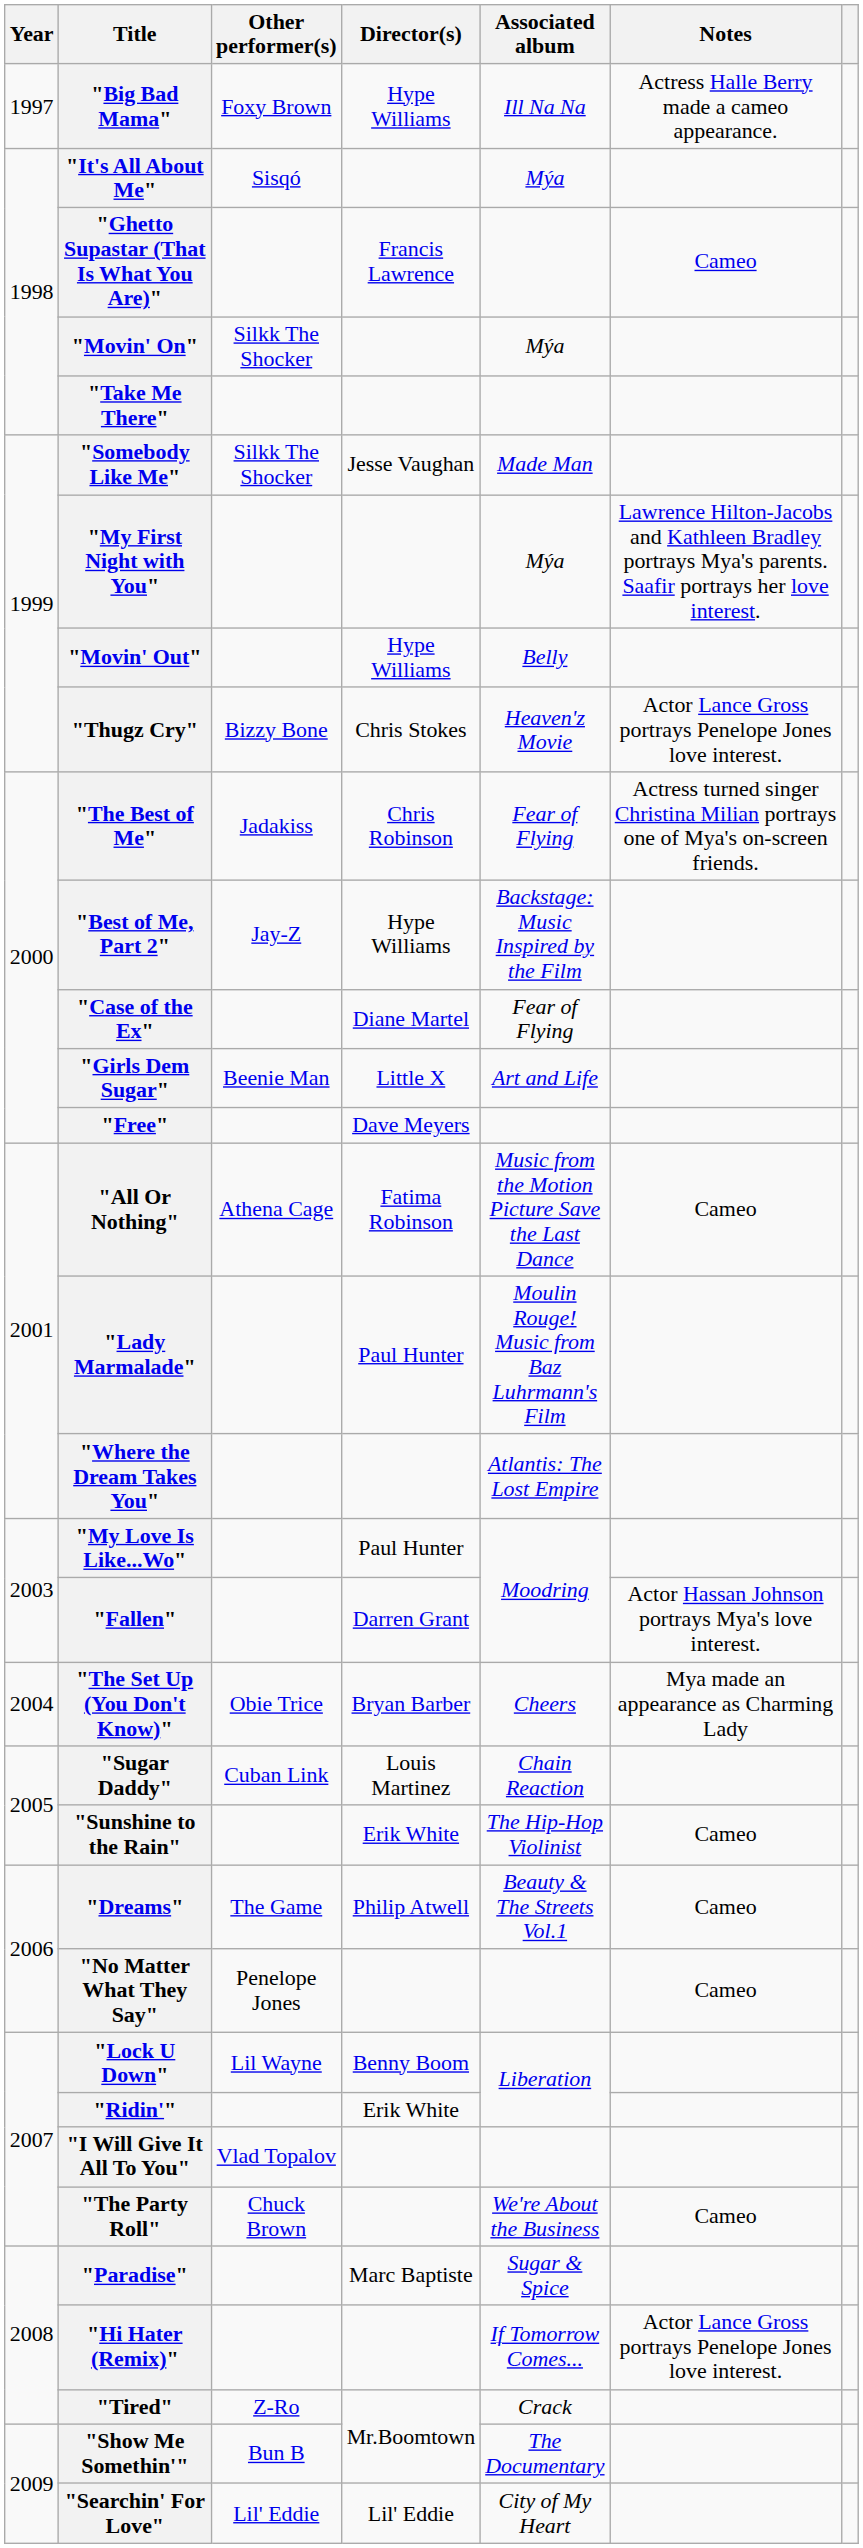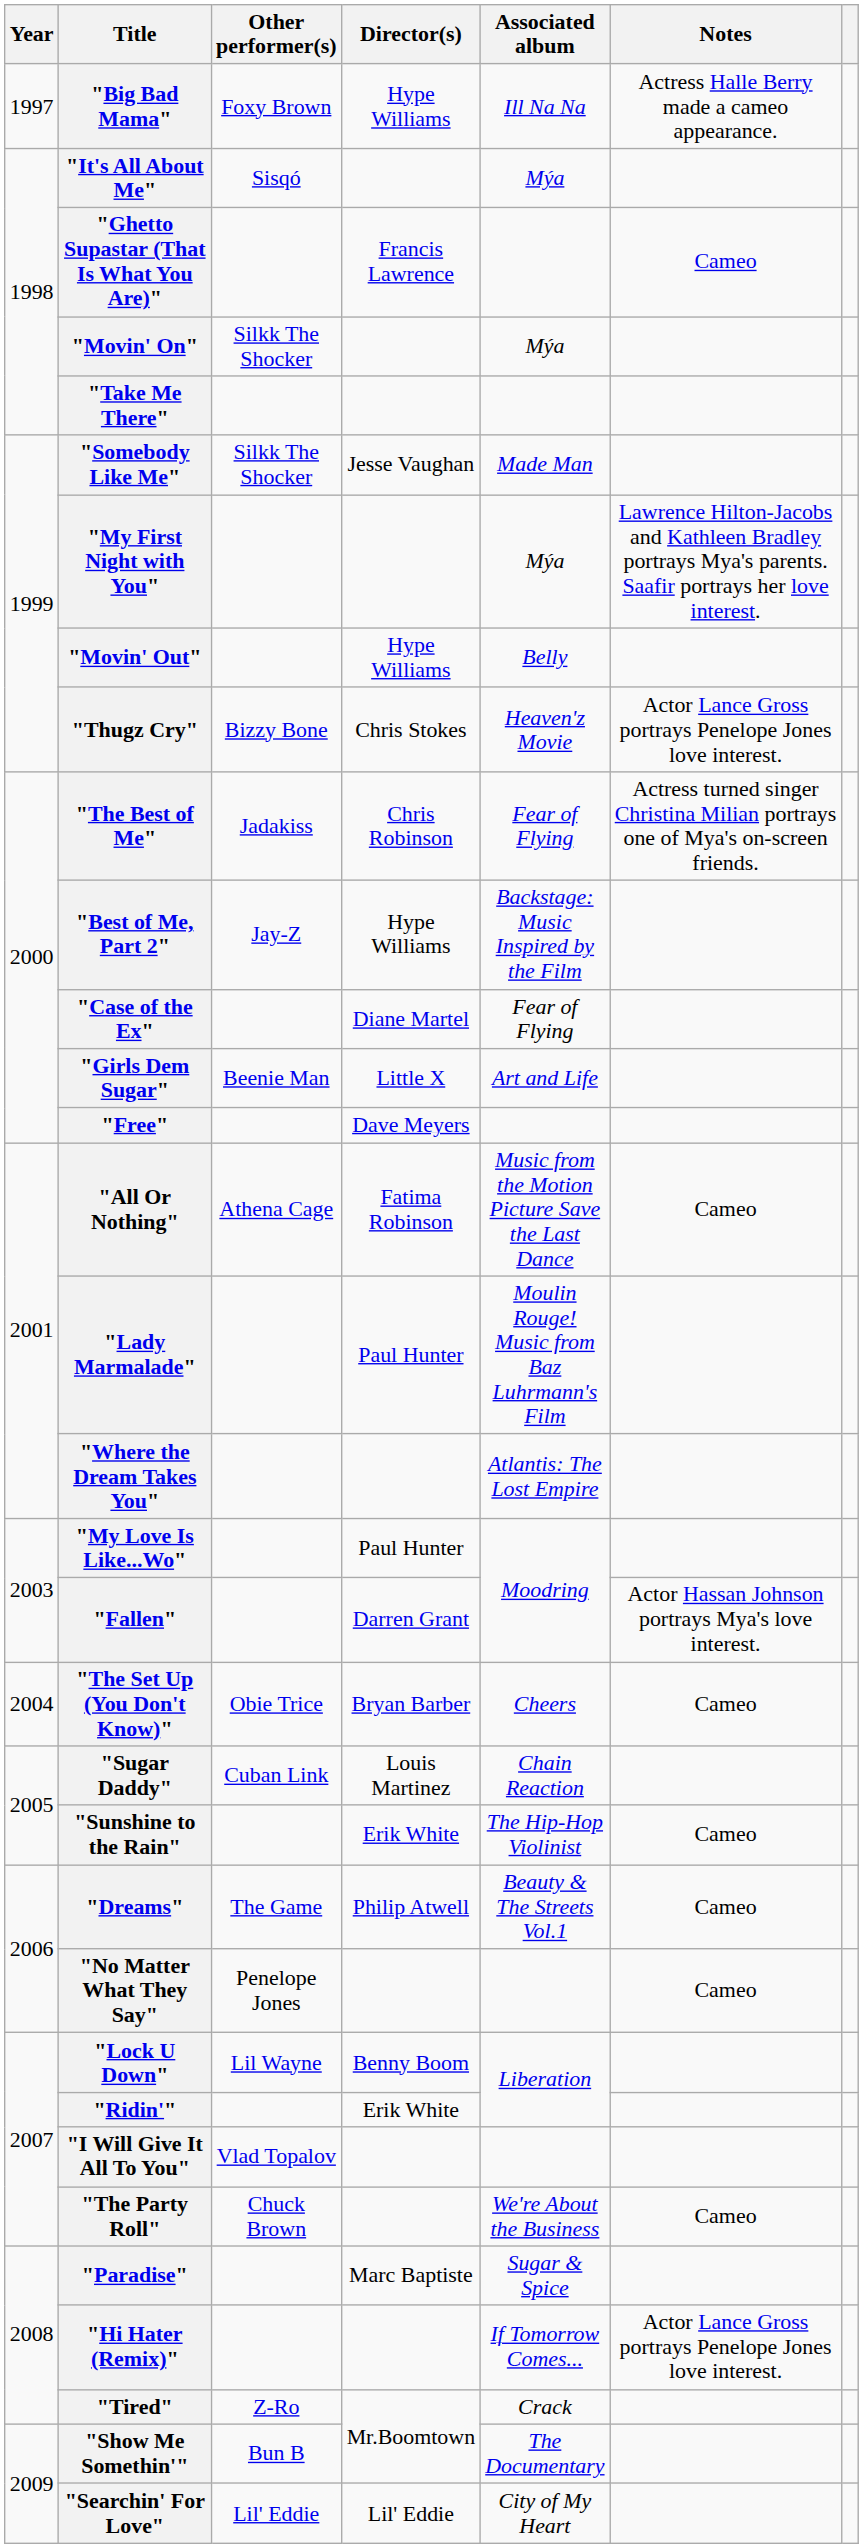"The Set Up (You Don't Know)" | Notes: Mya made an appearance as Charming Lady -> Cameo
